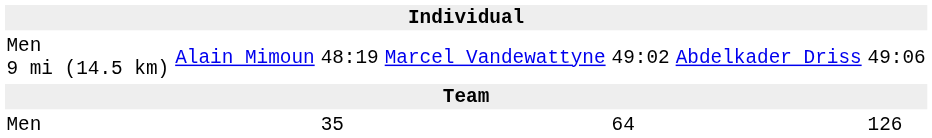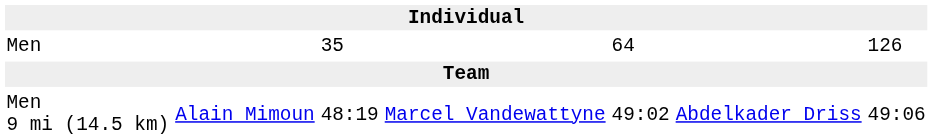rows swapped: Men 9 mi (14.5 km) <-> Men
